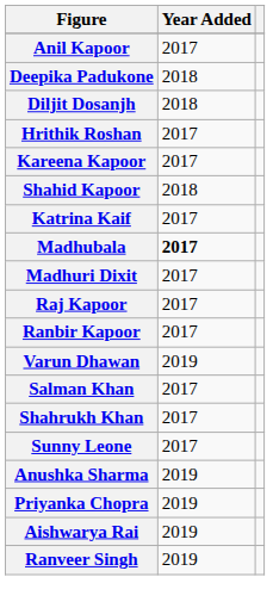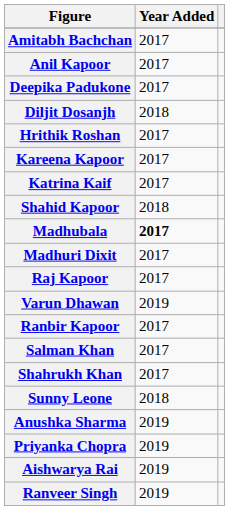+ row: Amitabh Bachchan | 2017
Deepika Padukone | Year Added: 2018 -> 2017
rows swapped: Katrina Kaif <-> Shahid Kapoor
rows swapped: Varun Dhawan <-> Ranbir Kapoor
Sunny Leone | Year Added: 2017 -> 2018
